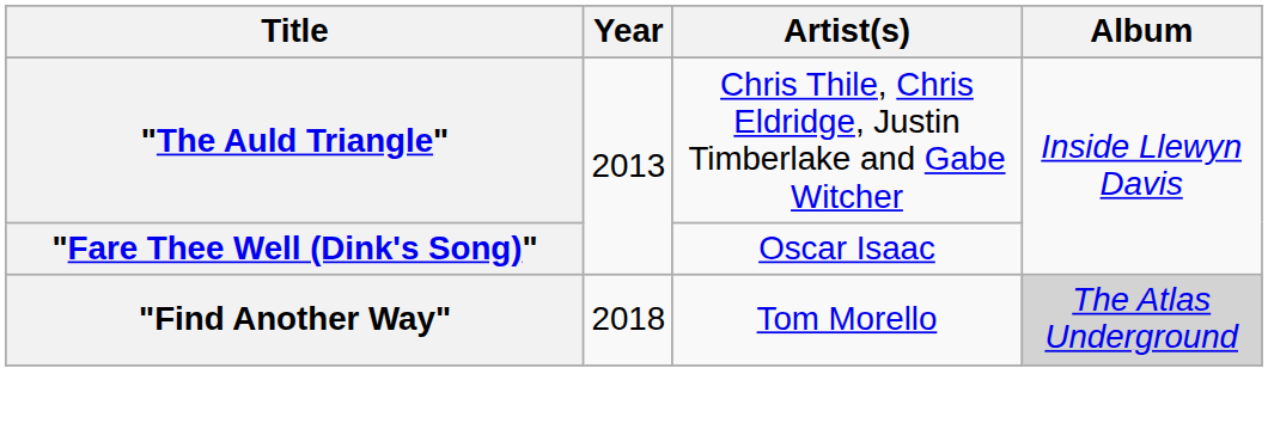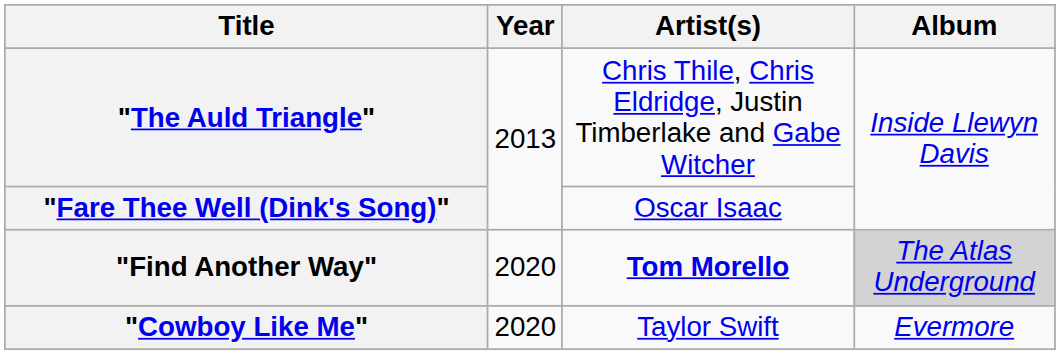"Find Another Way" | Year: 2018 -> 2020
"Find Another Way" | Artist(s): normal -> bold
+ row: "Cowboy Like Me" | 2020 | Taylor Swift | Evermore
